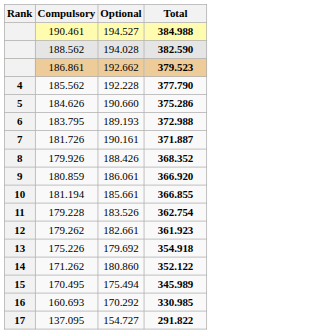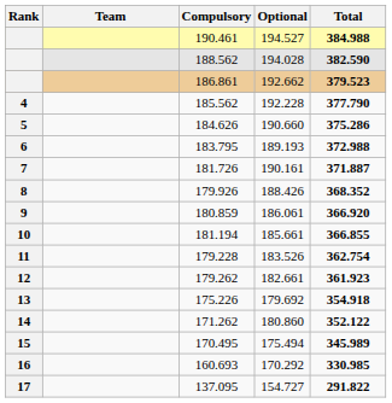+ column: Team
